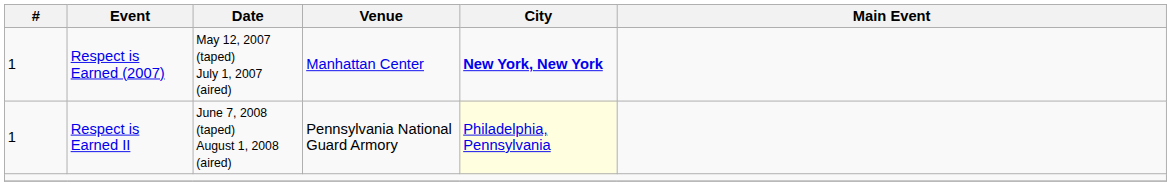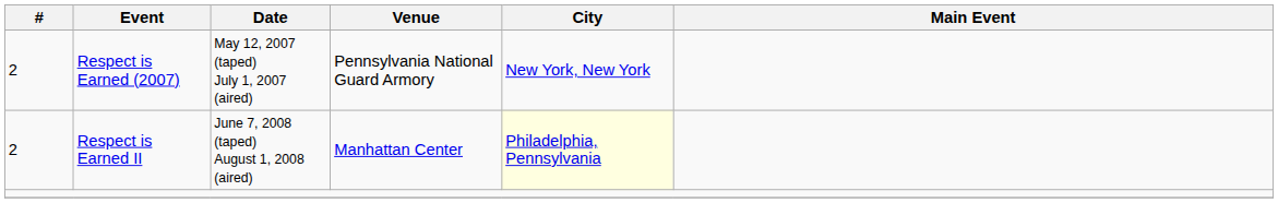Respect is Earned (2007) | #: 1 -> 2
Respect is Earned (2007) | Venue: Manhattan Center -> Pennsylvania National Guard Armory
Respect is Earned (2007) | City: bold -> normal
Respect is Earned II | #: 1 -> 2
Respect is Earned II | Venue: Pennsylvania National Guard Armory -> Manhattan Center
